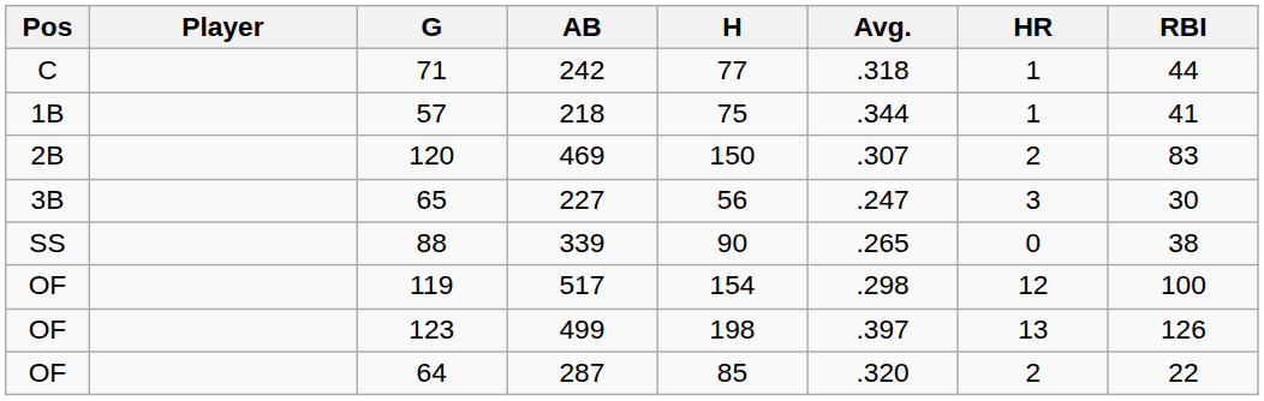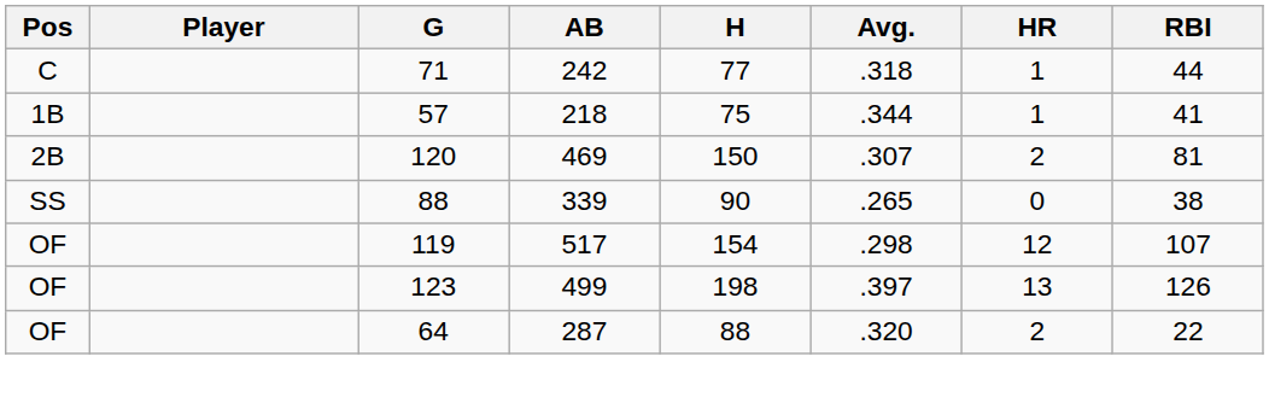120 | RBI: 83 -> 81
- row: 3B | 65 | 227 | 56 | .247 | 3 | 30
119 | RBI: 100 -> 107
64 | H: 85 -> 88
